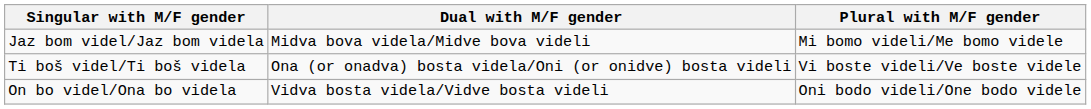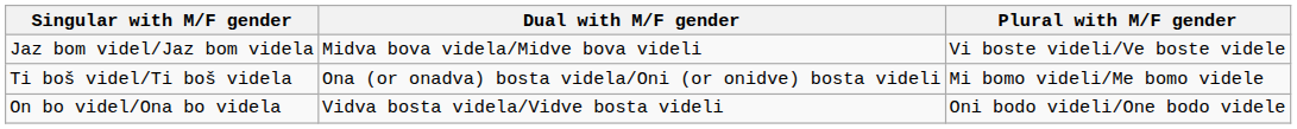Jaz bom videl/Jaz bom videla | Plural with M/F gender: Mi bomo videli/Me bomo videle -> Vi boste videli/Ve boste videle
Ti boš videl/Ti boš videla | Plural with M/F gender: Vi boste videli/Ve boste videle -> Mi bomo videli/Me bomo videle
